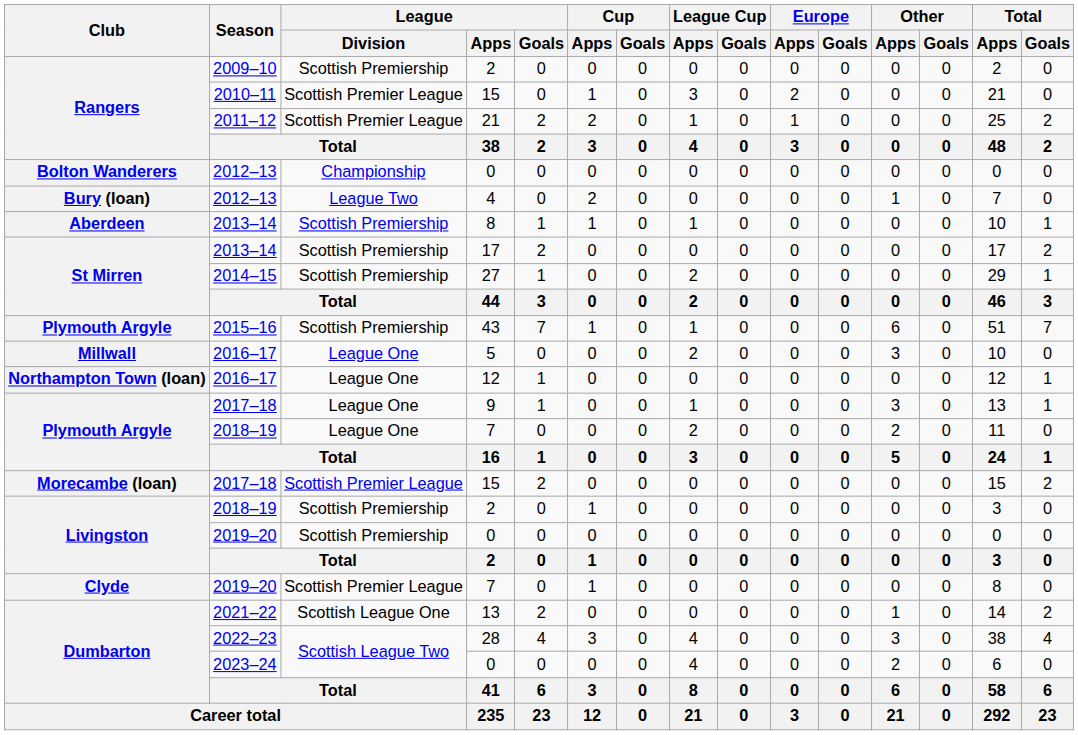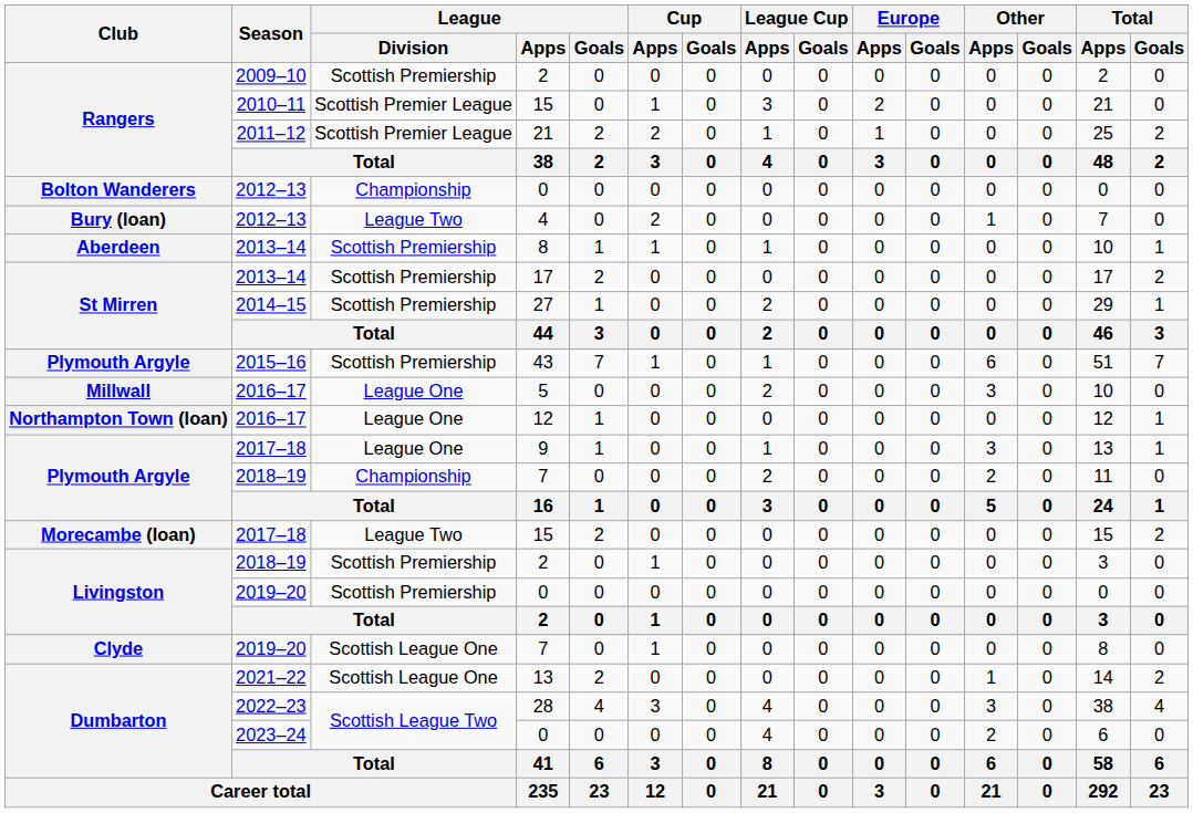2018–19 / 7 | League / Division: League One -> Championship
2017–18 / 15 | League / Division: Scottish Premier League -> League Two
2019–20 / 7 | League / Division: Scottish Premier League -> Scottish League One
